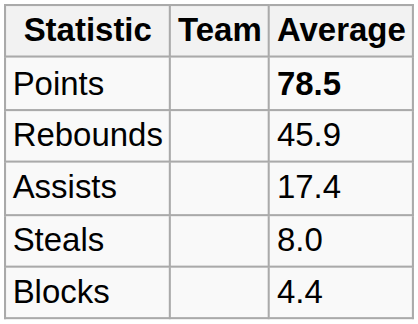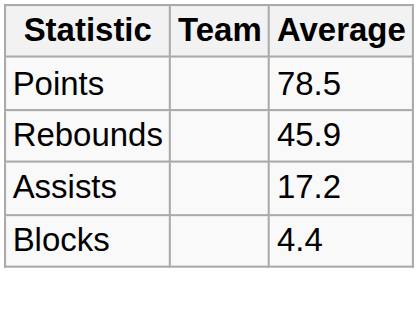Points | Average: bold -> normal
Assists | Average: 17.4 -> 17.2
- row: Steals | 8.0
